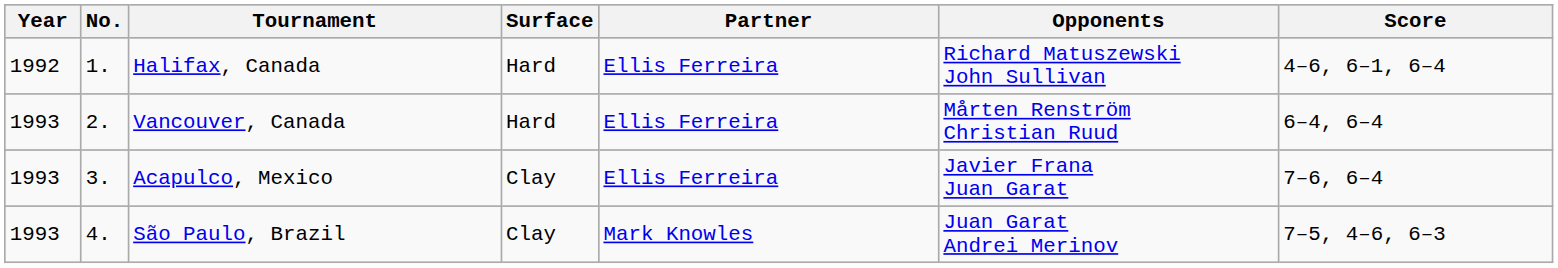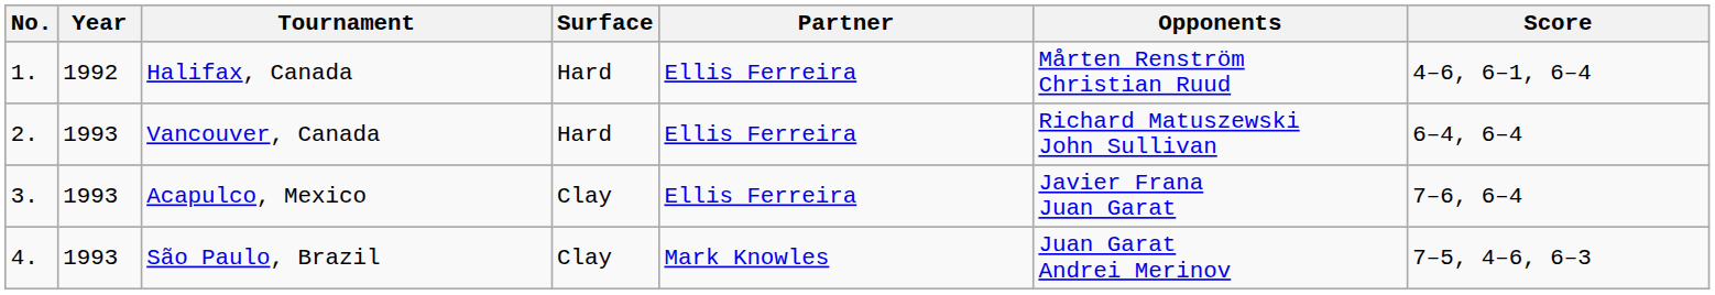columns swapped: No. <-> Year
Halifax, Canada | Opponents: Richard Matuszewski John Sullivan -> Mårten Renström Christian Ruud
Vancouver, Canada | Opponents: Mårten Renström Christian Ruud -> Richard Matuszewski John Sullivan
